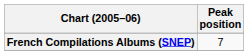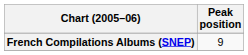French Compilations Albums (SNEP) | Peak position: 7 -> 9
